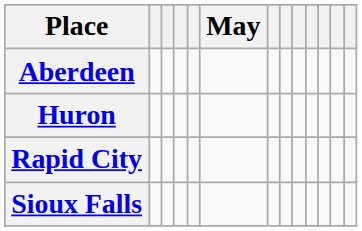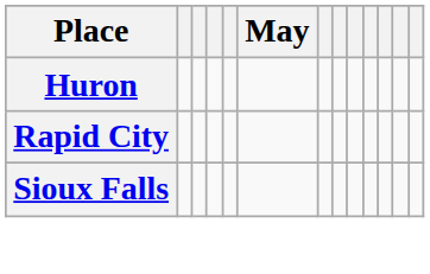- row: Aberdeen
